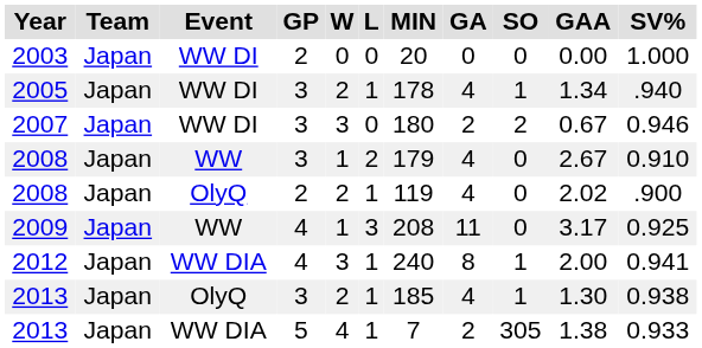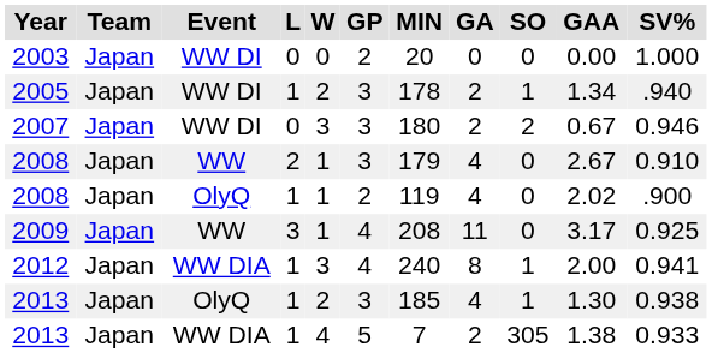columns swapped: GP <-> L
2005 | GA: 4 -> 2
2008 / OlyQ | W: 2 -> 1
